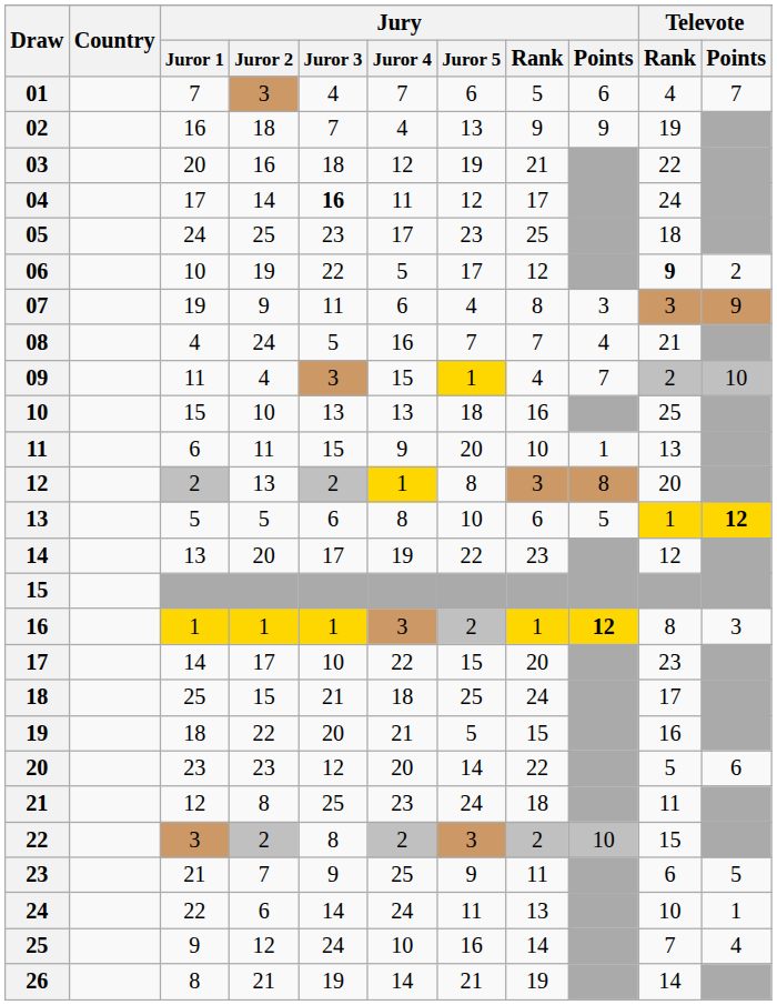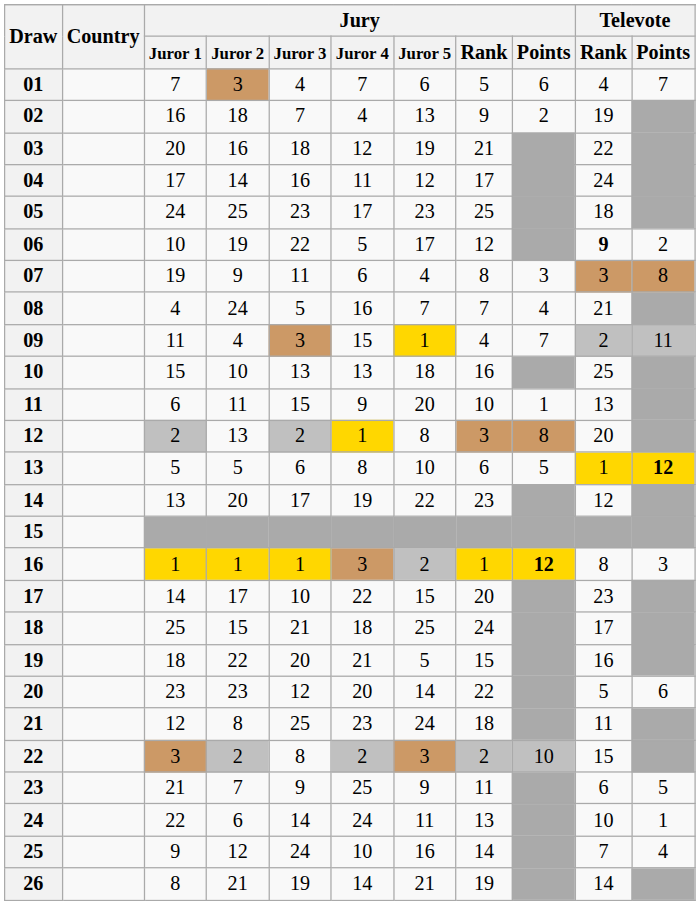02 | Jury / Points: 9 -> 2
04 | Jury / Juror 3: bold -> normal
07 | Televote / Points: 9 -> 8
09 | Televote / Points: 10 -> 11
